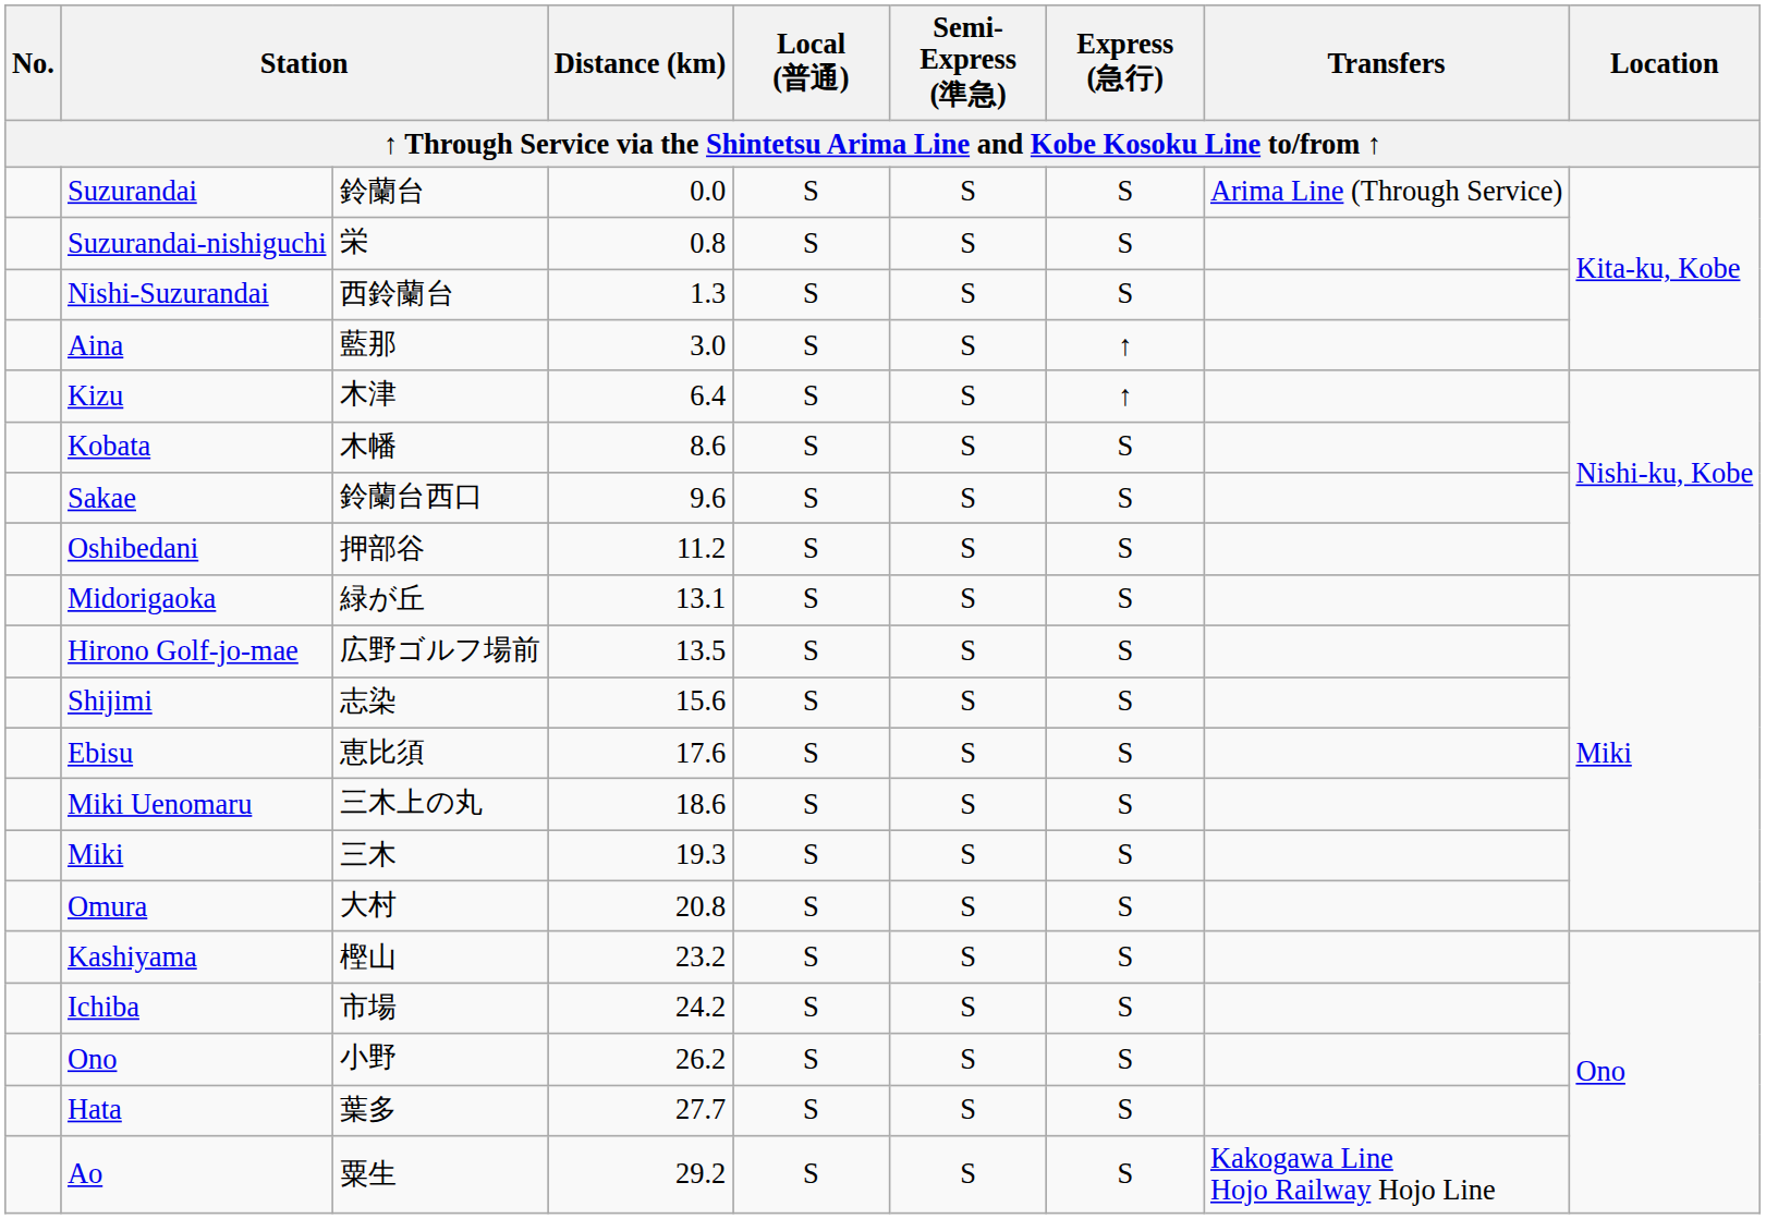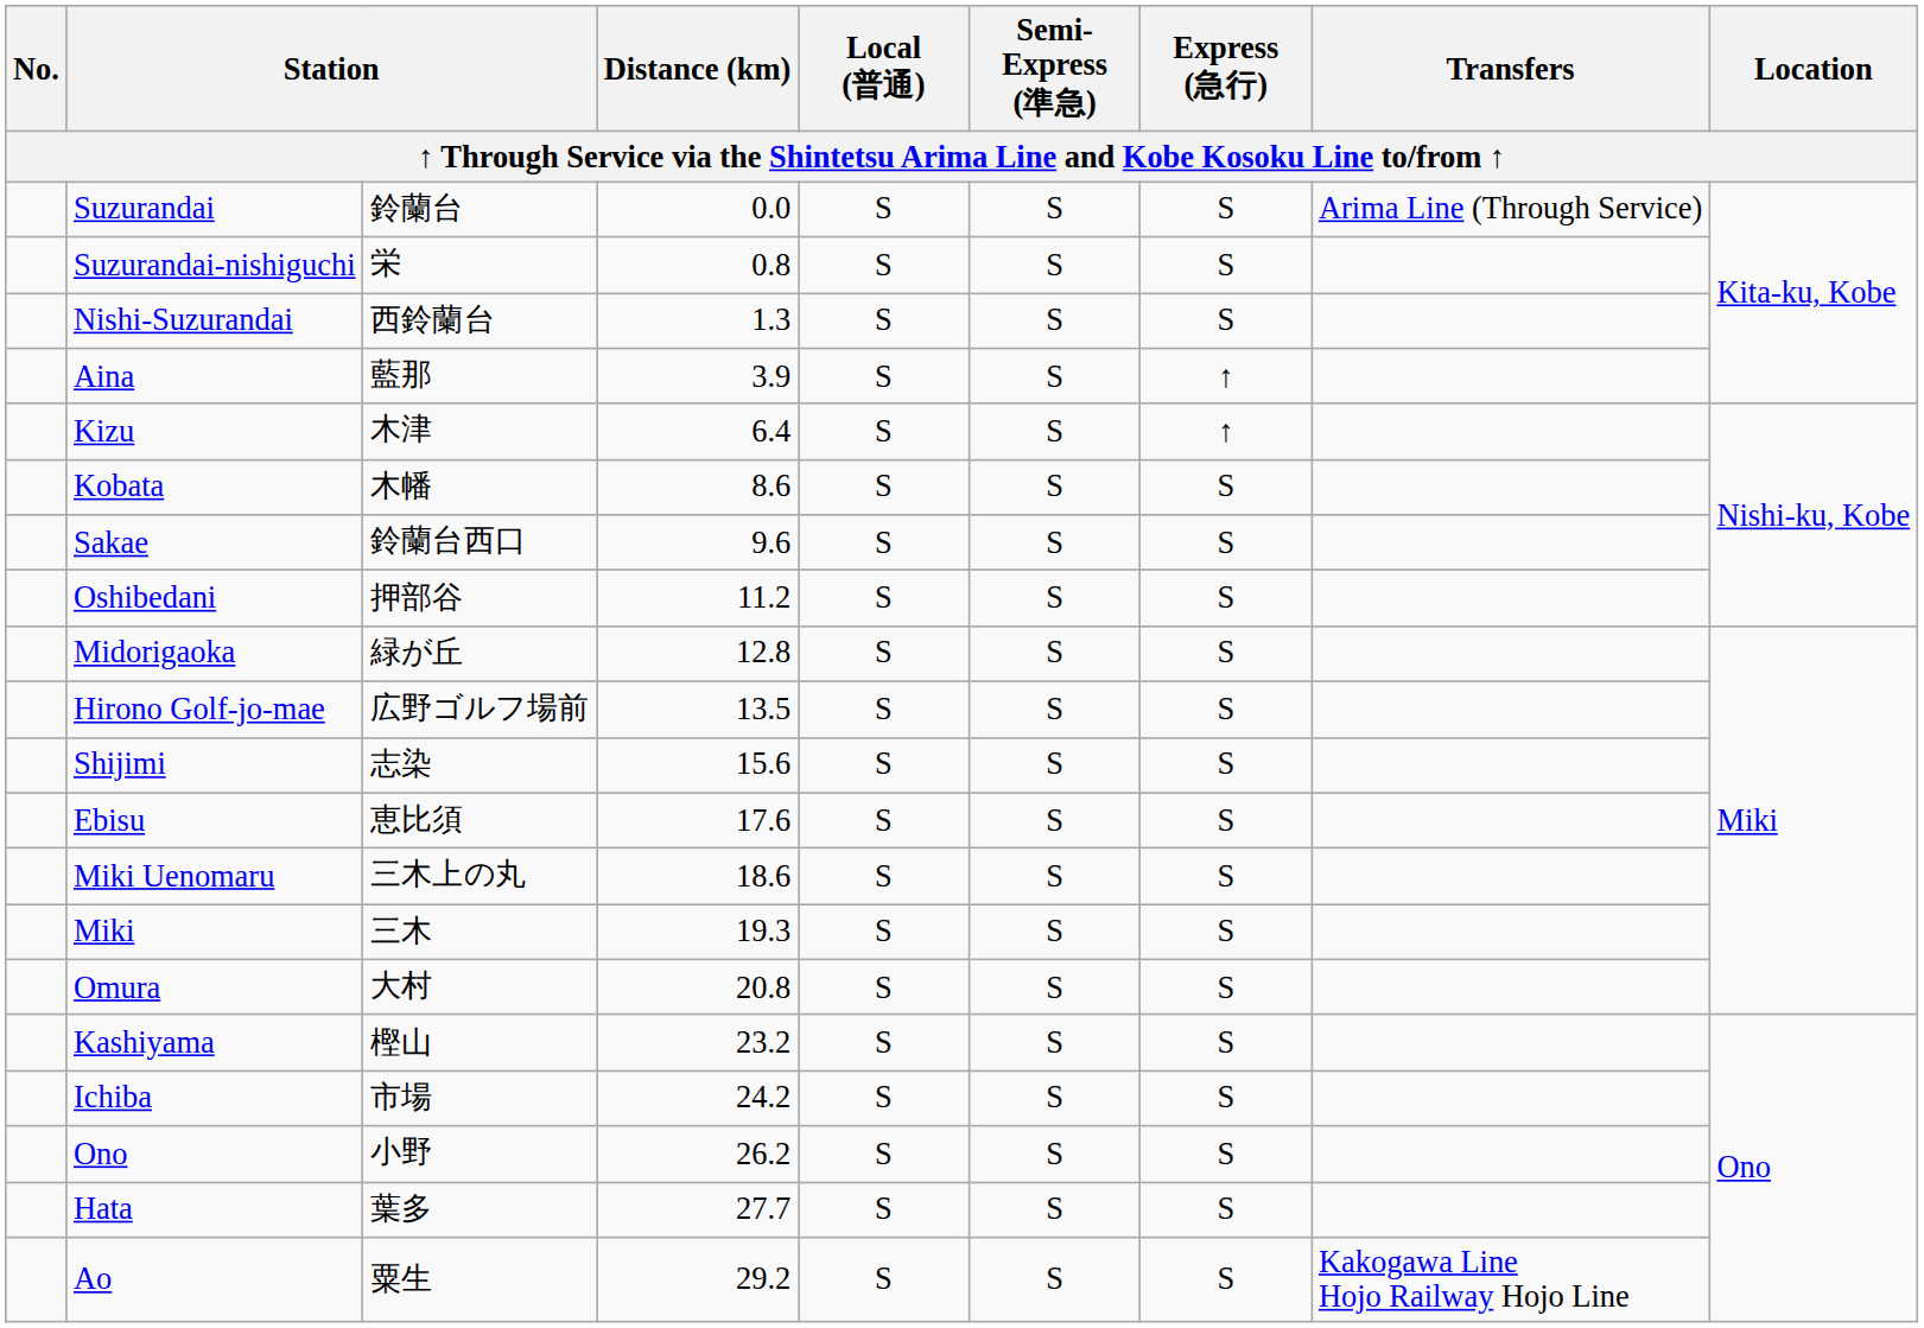Aina | Distance (km): 3.0 -> 3.9
Midorigaoka | Distance (km): 13.1 -> 12.8
